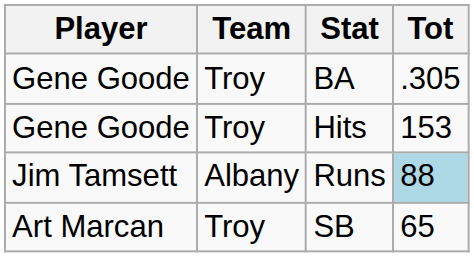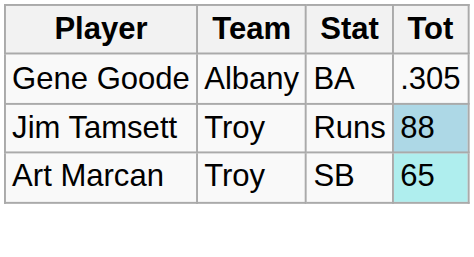BA | Team: Troy -> Albany
- row: Gene Goode | Troy | Hits | 153
Runs | Team: Albany -> Troy
SB | Tot: no background -> paleturquoise background
